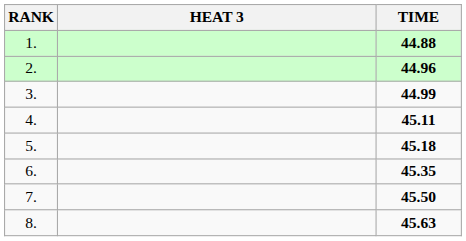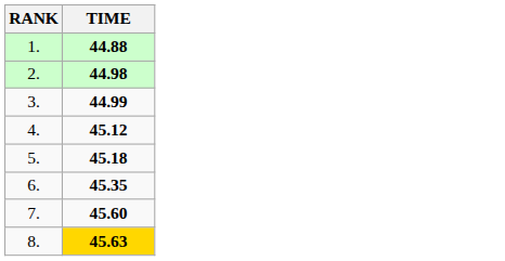- column: HEAT 3
2. | TIME: 44.96 -> 44.98
4. | TIME: 45.11 -> 45.12
7. | TIME: 45.50 -> 45.60
8. | TIME: no background -> gold background
